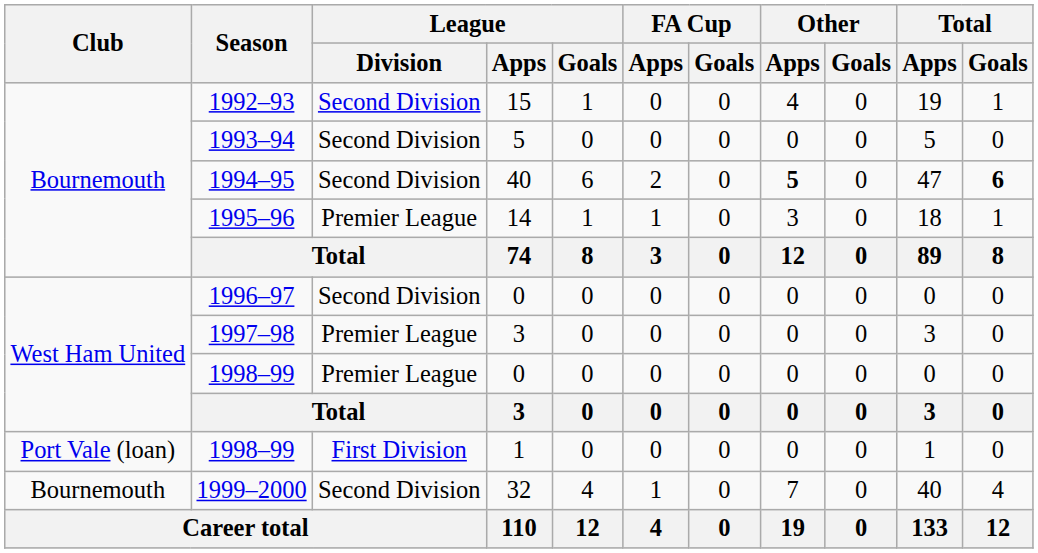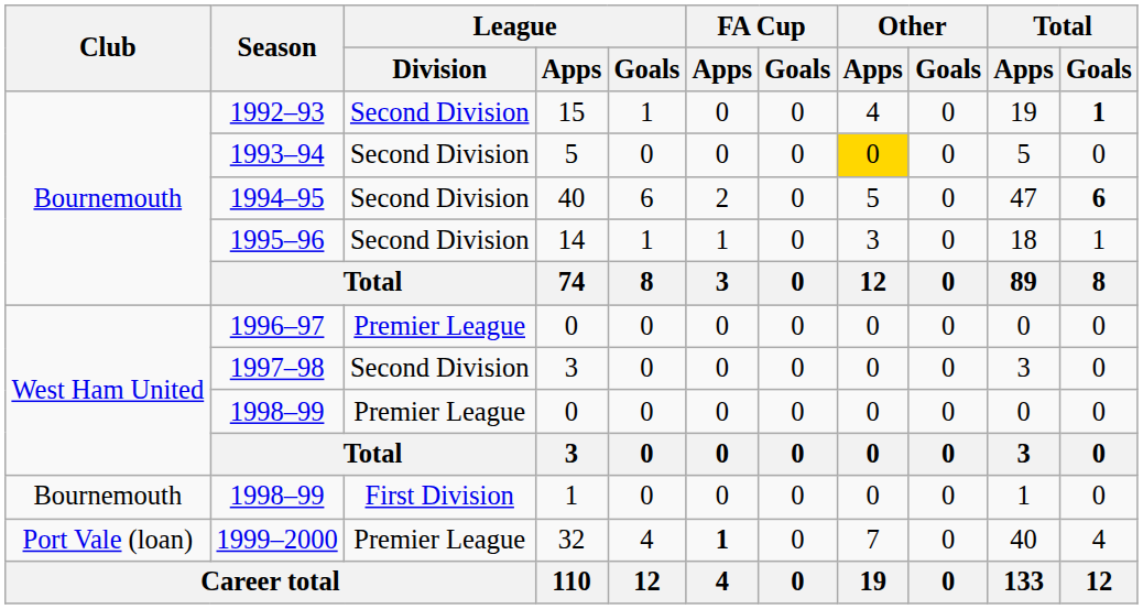1992–93 | Total / Goals: normal -> bold
1993–94 | Other / Apps: no background -> gold background
1994–95 | Other / Apps: bold -> normal
1995–96 | League / Division: Premier League -> Second Division
1996–97 | League / Division: Second Division -> Premier League
1997–98 | League / Division: Premier League -> Second Division
1998–99 / 1 | Club: Port Vale (loan) -> Bournemouth
1999–2000 | Club: Bournemouth -> Port Vale (loan)
1999–2000 | League / Division: Second Division -> Premier League
1999–2000 | FA Cup / Apps: normal -> bold
